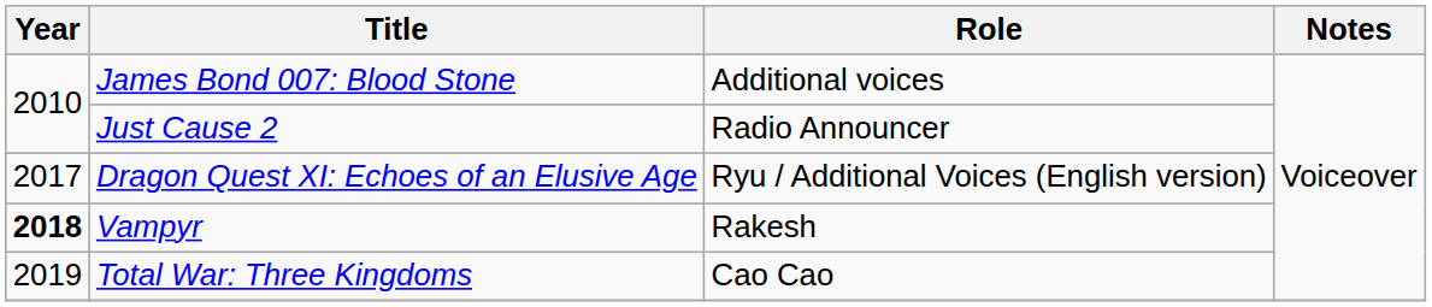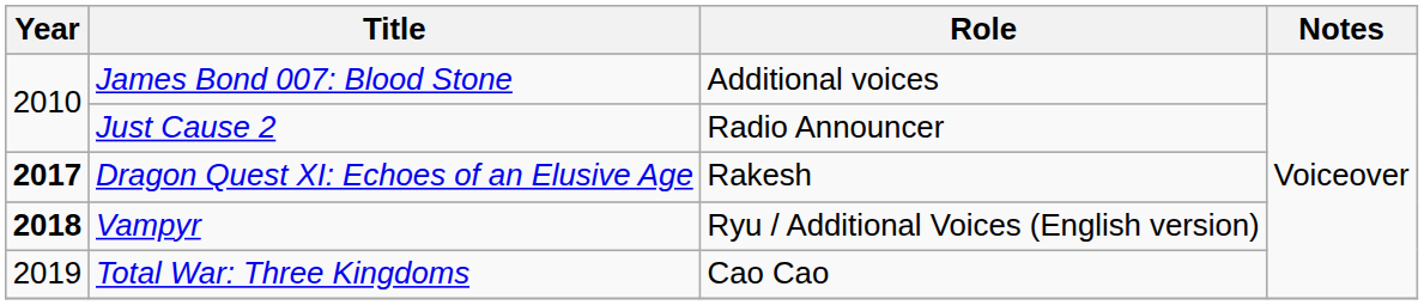Dragon Quest XI: Echoes of an Elusive Age | Year: normal -> bold
Dragon Quest XI: Echoes of an Elusive Age | Role: Ryu / Additional Voices (English version) -> Rakesh
Vampyr | Role: Rakesh -> Ryu / Additional Voices (English version)
